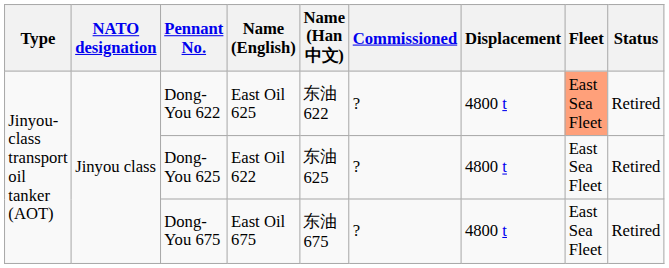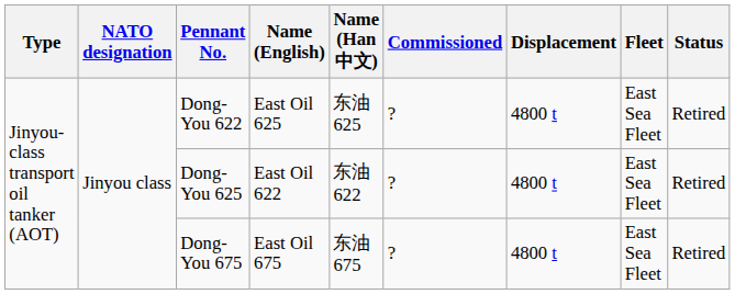Dong-You 622 | Name (Han 中文): 东油 622 -> 东油 625
Dong-You 622 | Fleet: lightsalmon background -> no background
Dong-You 625 | Name (Han 中文): 东油 625 -> 东油 622
